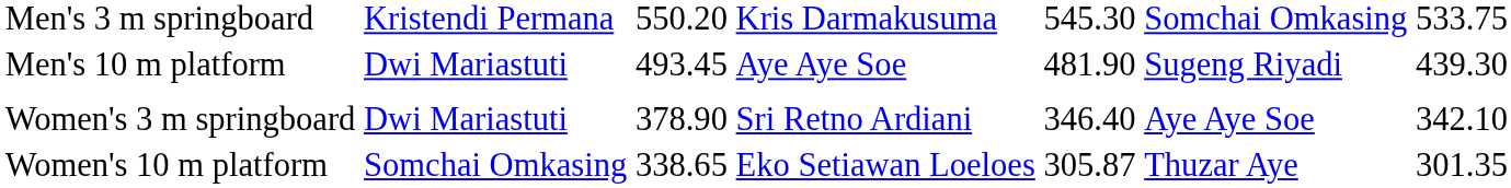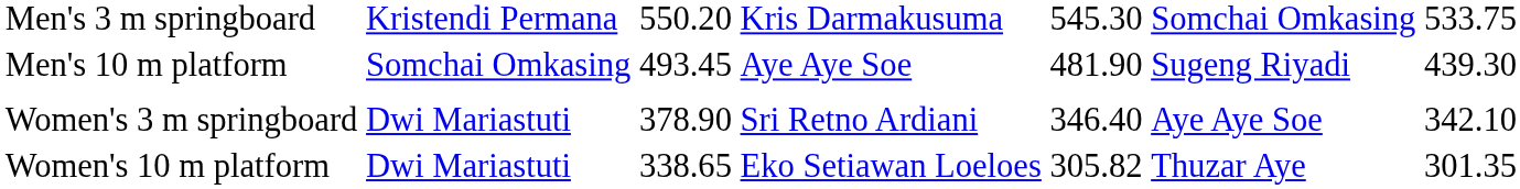Men's 10 m platform | column 2: Dwi Mariastuti -> Somchai Omkasing
Women's 10 m platform | column 2: Somchai Omkasing -> Dwi Mariastuti
Women's 10 m platform | column 5: 305.87 -> 305.82
